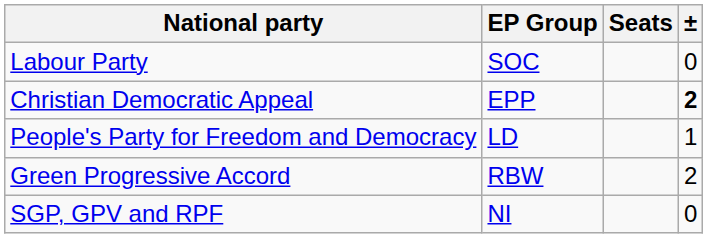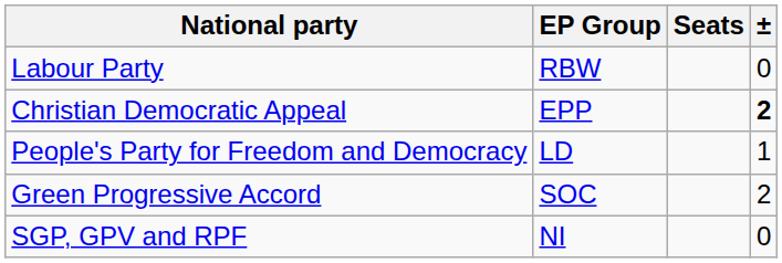Labour Party | EP Group: SOC -> RBW
Green Progressive Accord | EP Group: RBW -> SOC
